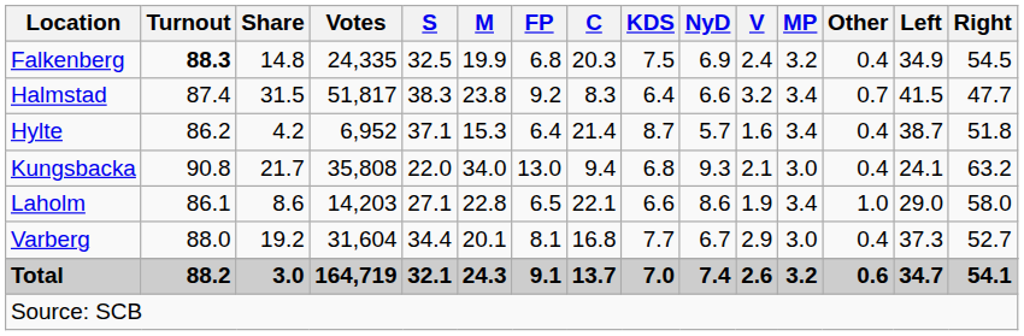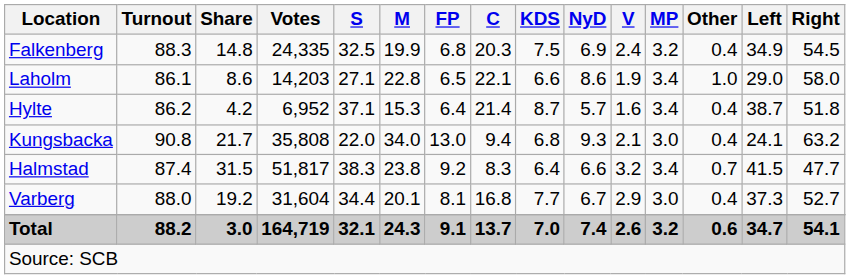Falkenberg | Turnout: bold -> normal
rows swapped: Halmstad <-> Laholm
